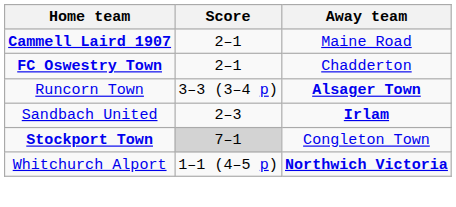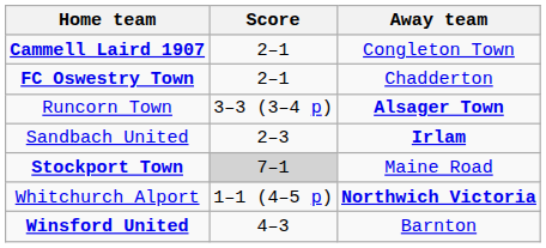Cammell Laird 1907 | Away team: Maine Road -> Congleton Town
Stockport Town | Away team: Congleton Town -> Maine Road
+ row: Winsford United | 4–3 | Barnton
